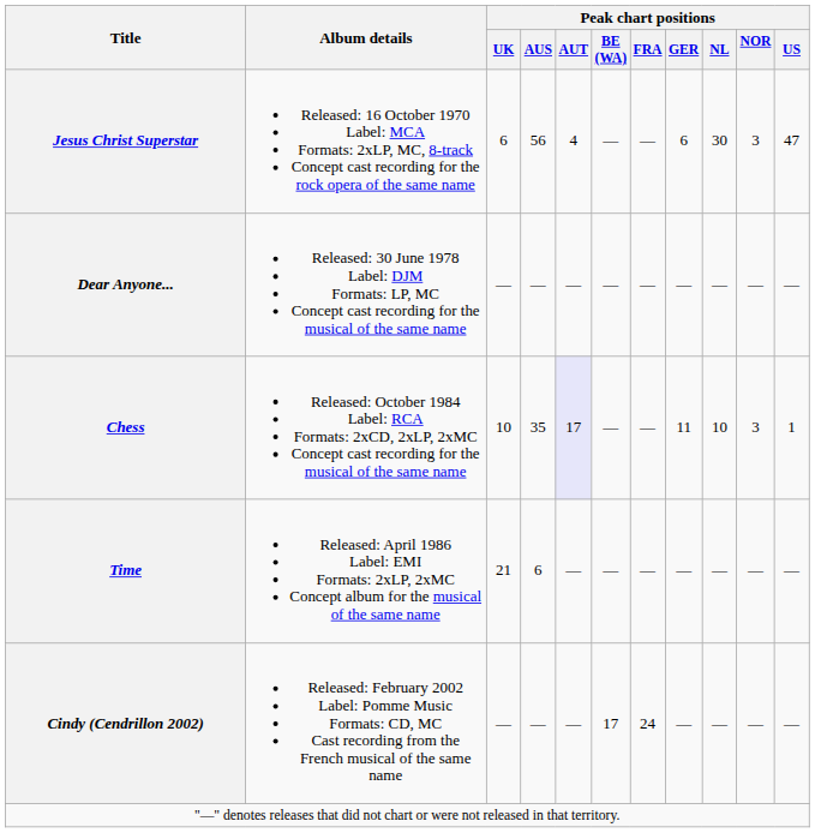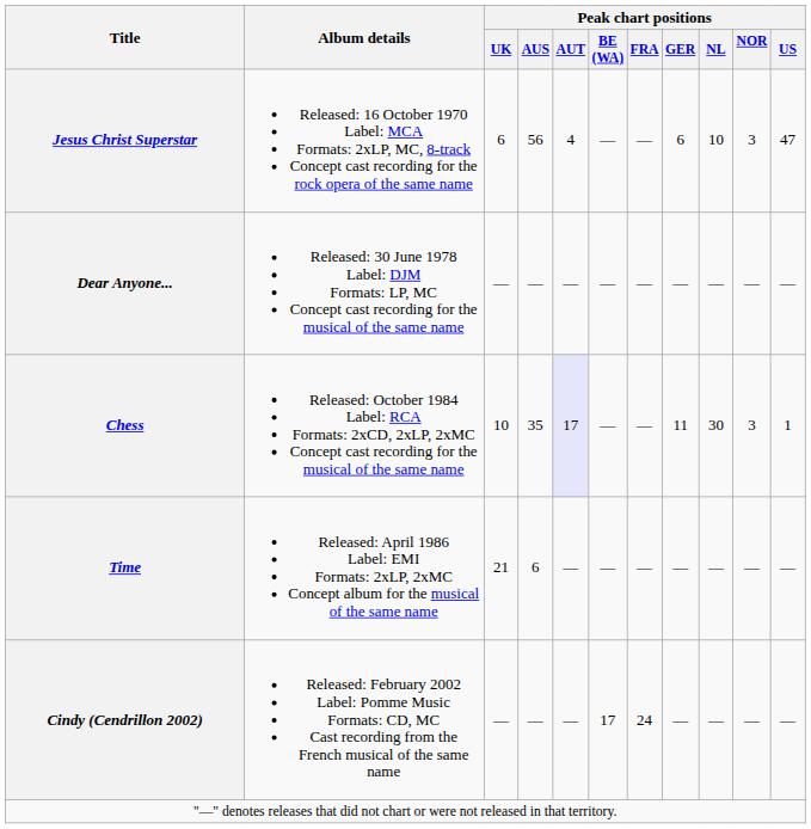Jesus Christ Superstar | Peak chart positions / NL: 30 -> 10
Chess | Peak chart positions / NL: 10 -> 30
